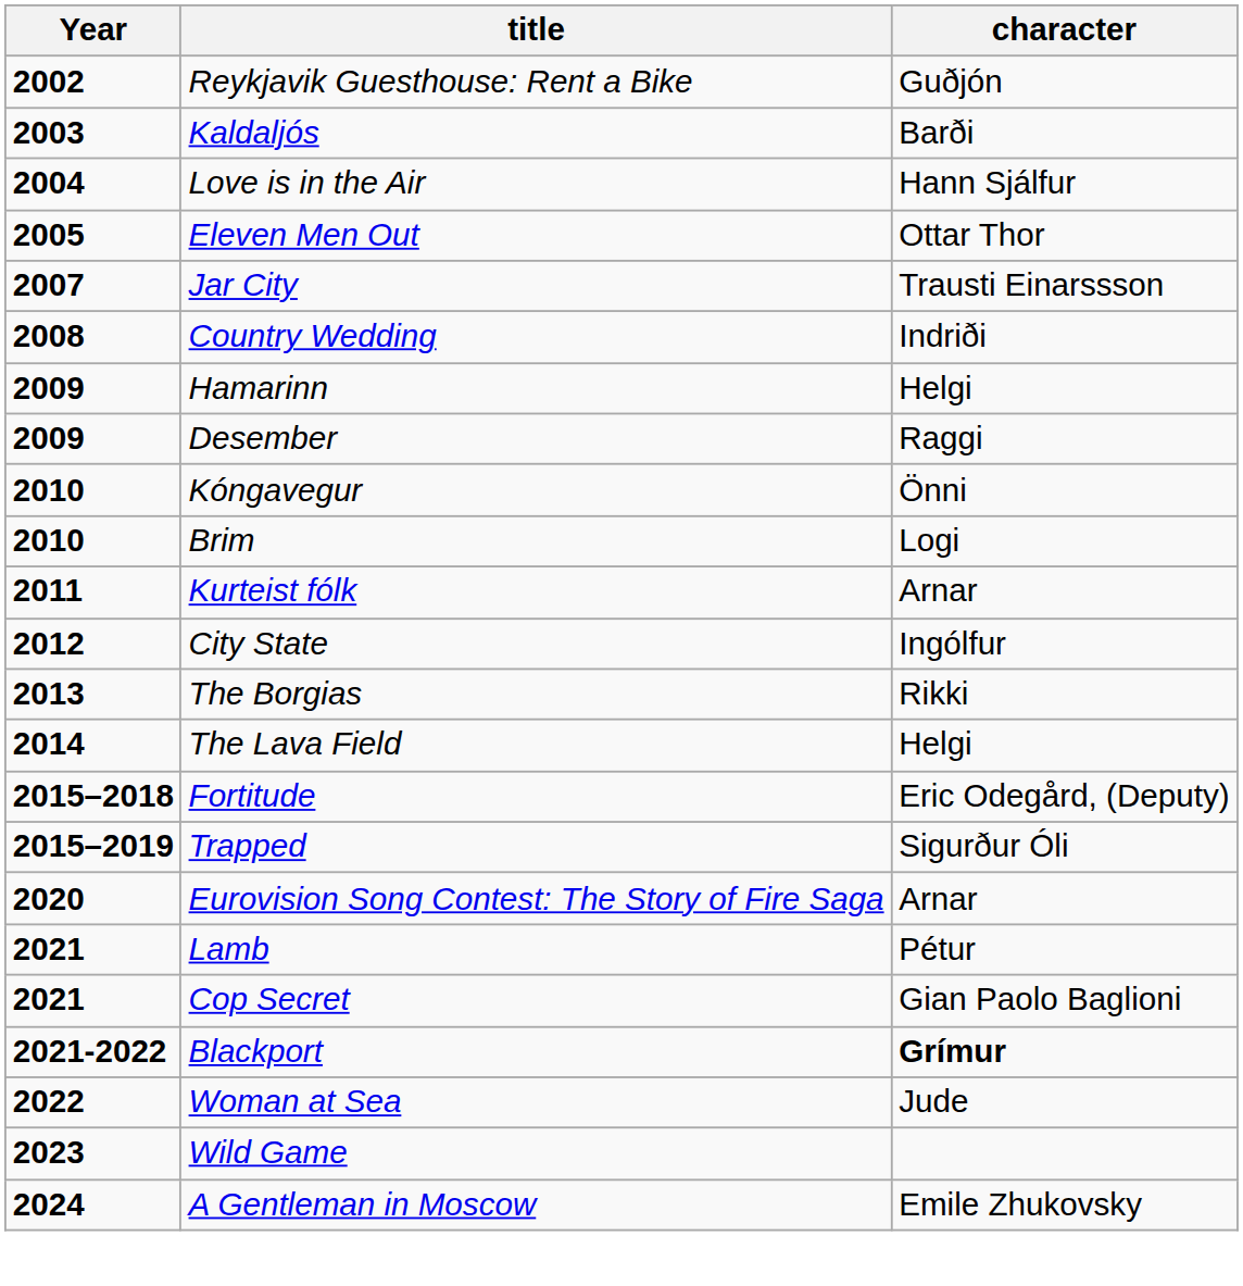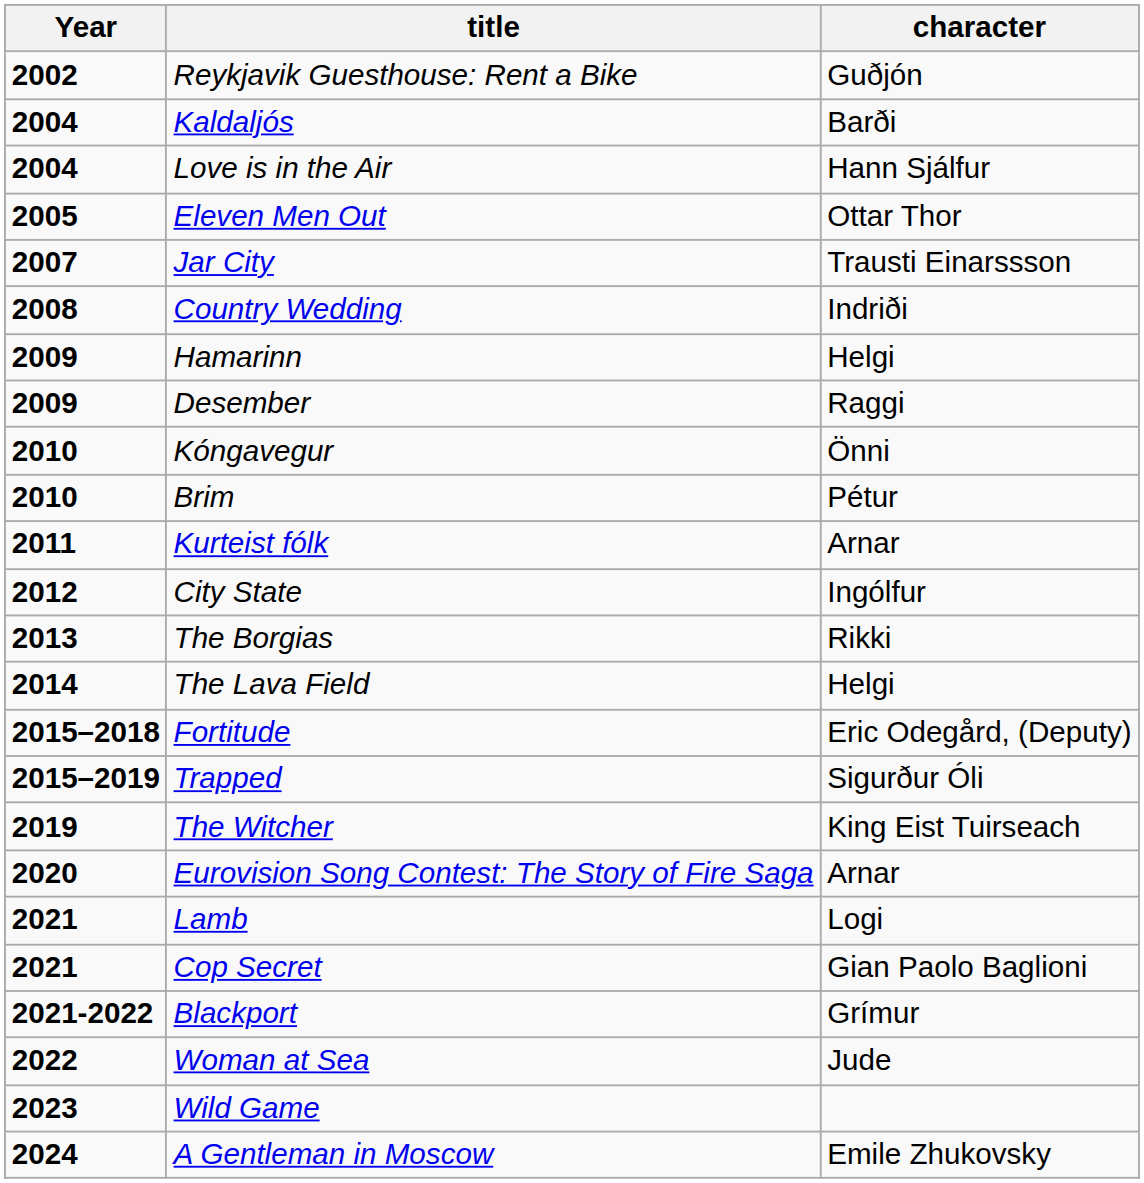Kaldaljós | Year: 2003 -> 2004
Brim | character: Logi -> Pétur
+ row: 2019 | The Witcher | King Eist Tuirseach
Lamb | character: Pétur -> Logi
Blackport | character: bold -> normal
